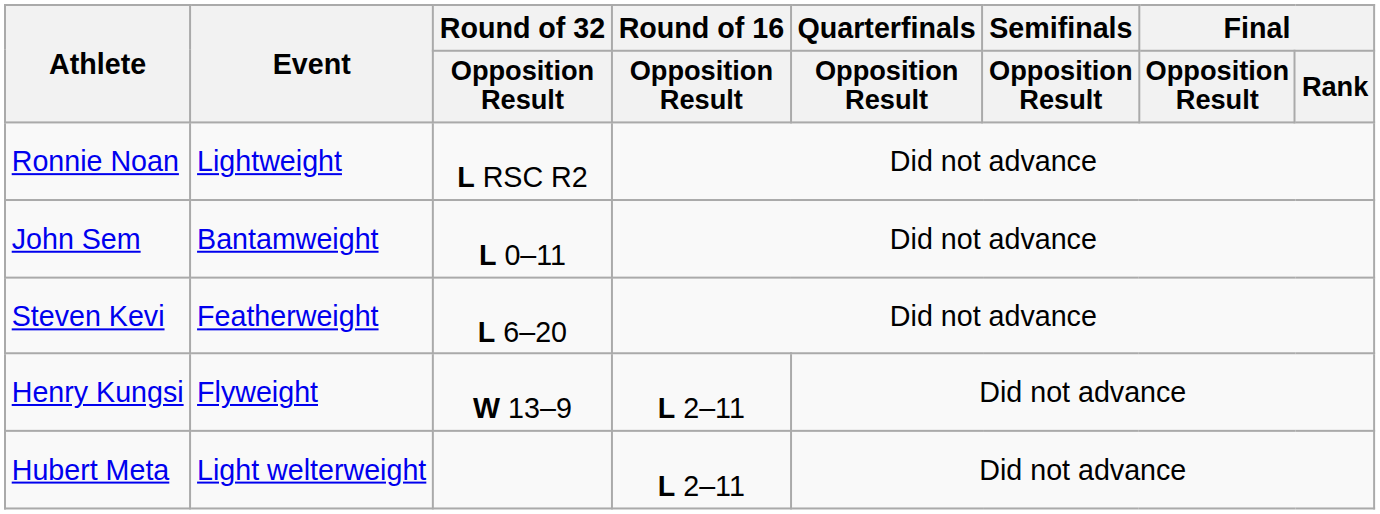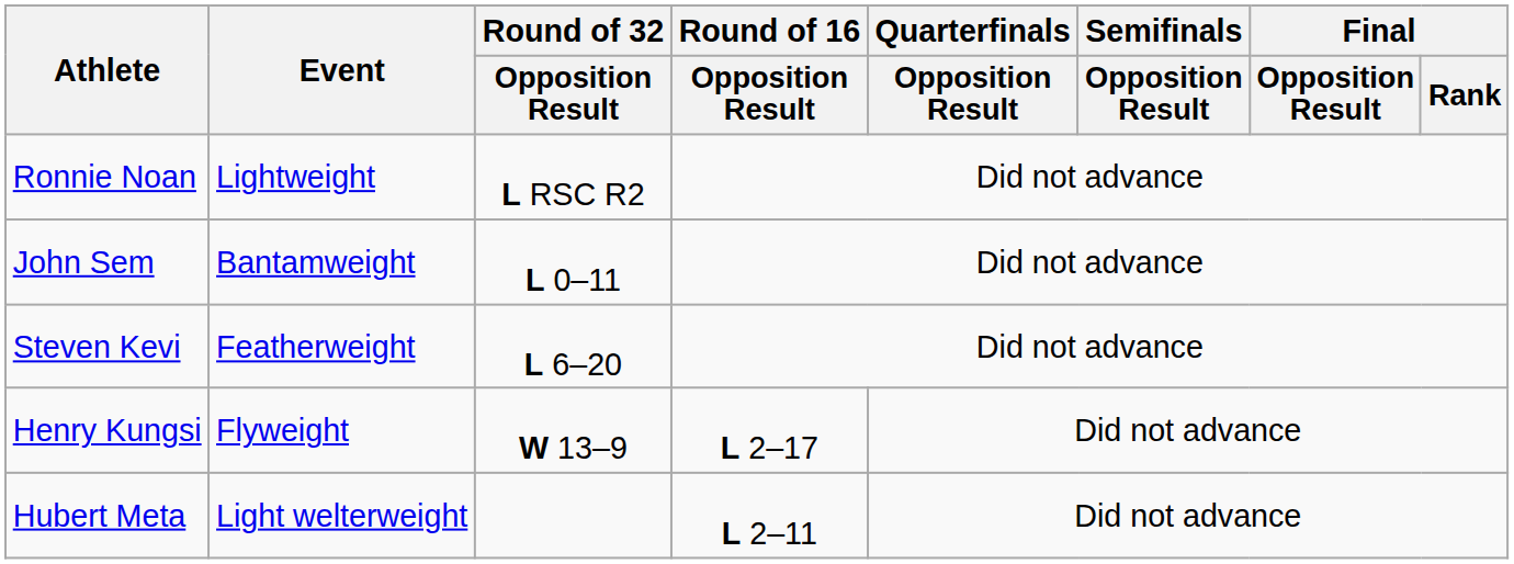Henry Kungsi | Round of 16 / Opposition Result: L 2–11 -> L 2–17
